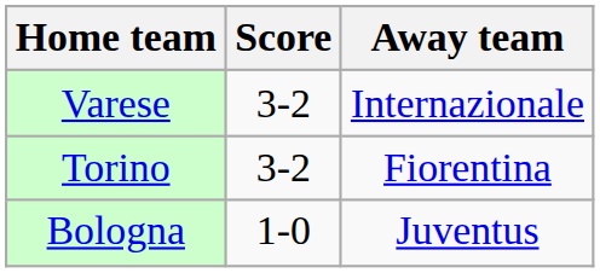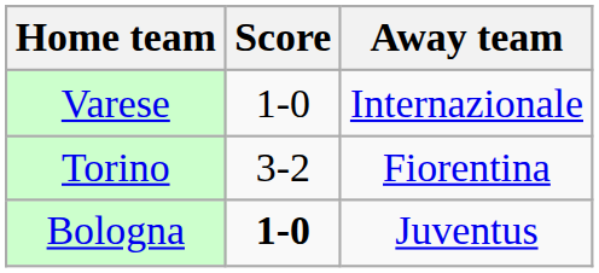Varese | Score: 3-2 -> 1-0
Bologna | Score: normal -> bold
